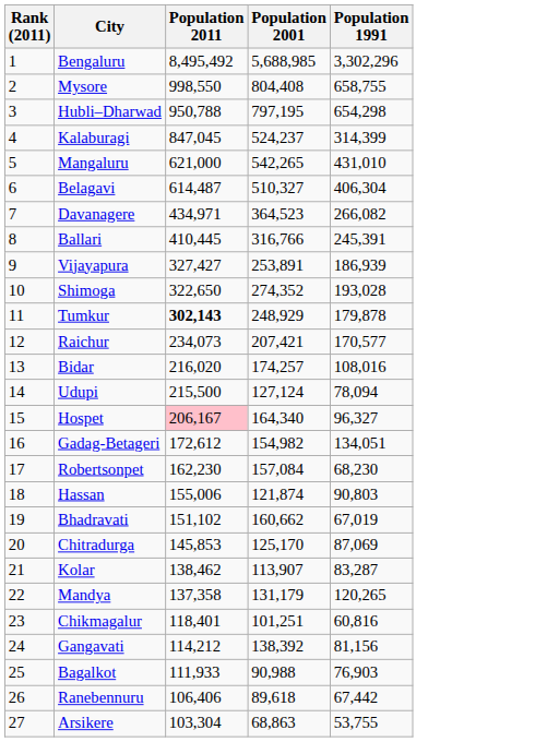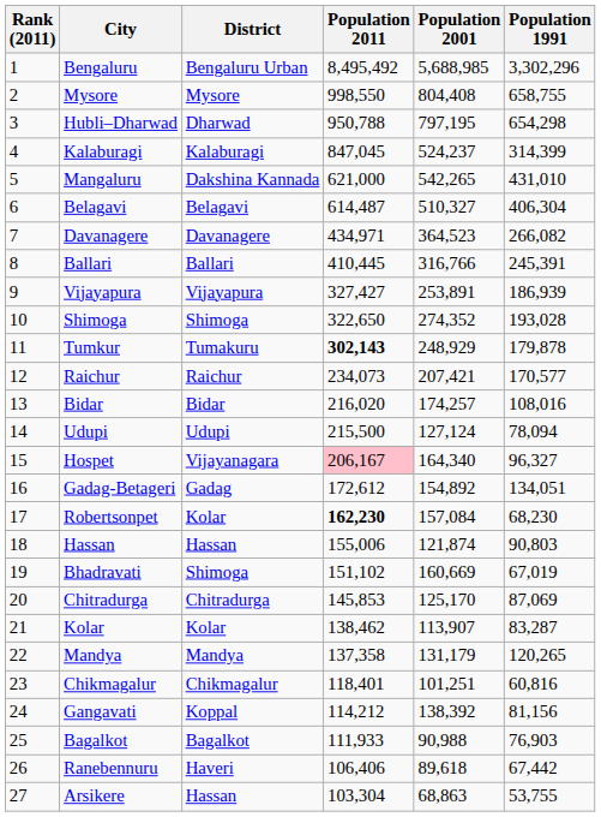+ column: District | Bengaluru Urban | Mysore | Dharwad | Kalaburagi | Dakshina Kannada | Belagavi | Davanagere | Ballari | Vijayapura | Shimoga | Tumakuru | Raichur | Bidar | Udupi | Vijayanagara | Gadag | Kolar | Hassan | Shimoga | Chitradurga | Kolar | Mandya | Chikmagalur | Koppal | Bagalkot | Haveri | Hassan
Gadag-Betageri | Population 2001: 154,982 -> 154,892
Robertsonpet | Population 2011: normal -> bold
Bhadravati | Population 2001: 160,662 -> 160,669
